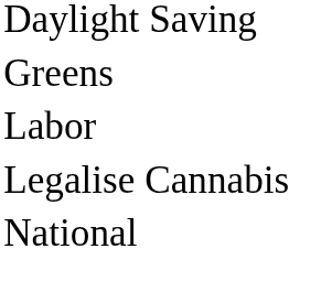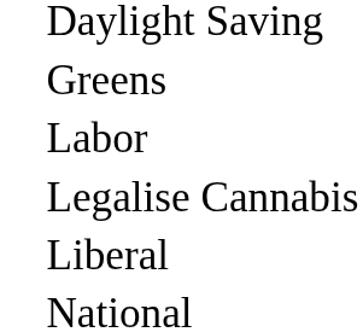+ row: Liberal
